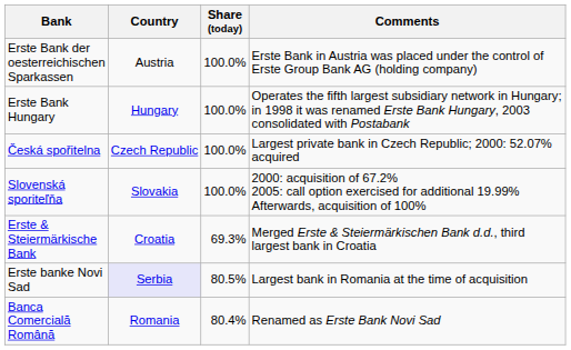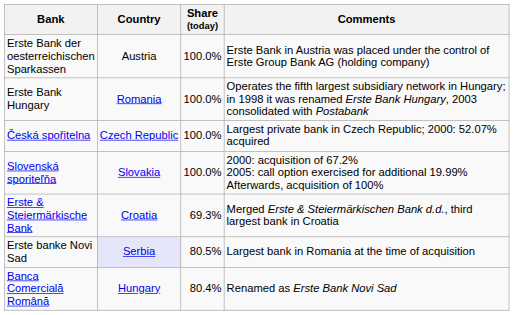Erste Bank Hungary | Country: Hungary -> Romania
Banca Comercială Română | Country: Romania -> Hungary
